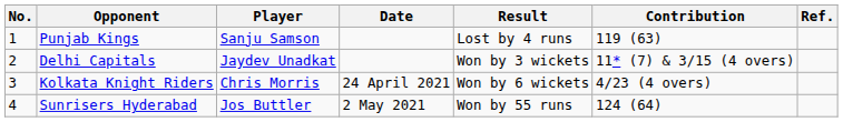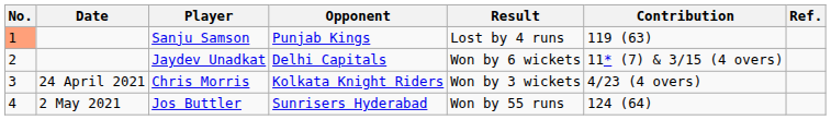columns swapped: Date <-> Opponent
Sanju Samson | No.: no background -> lightsalmon background
Jaydev Unadkat | Result: Won by 3 wickets -> Won by 6 wickets
Chris Morris | Result: Won by 6 wickets -> Won by 3 wickets
